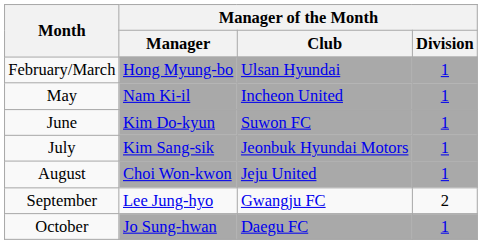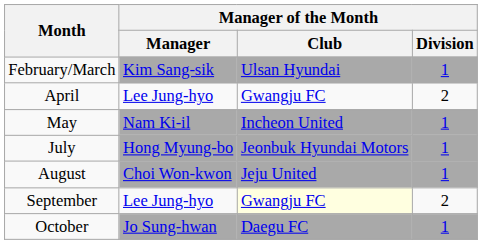February/March | Manager of the Month / Manager: Hong Myung-bo -> Kim Sang-sik
+ row: April | Lee Jung-hyo | Gwangju FC | 2
- row: June | Kim Do-kyun | Suwon FC | 1
July | Manager of the Month / Manager: Kim Sang-sik -> Hong Myung-bo
September | Manager of the Month / Club: no background -> lightyellow background
